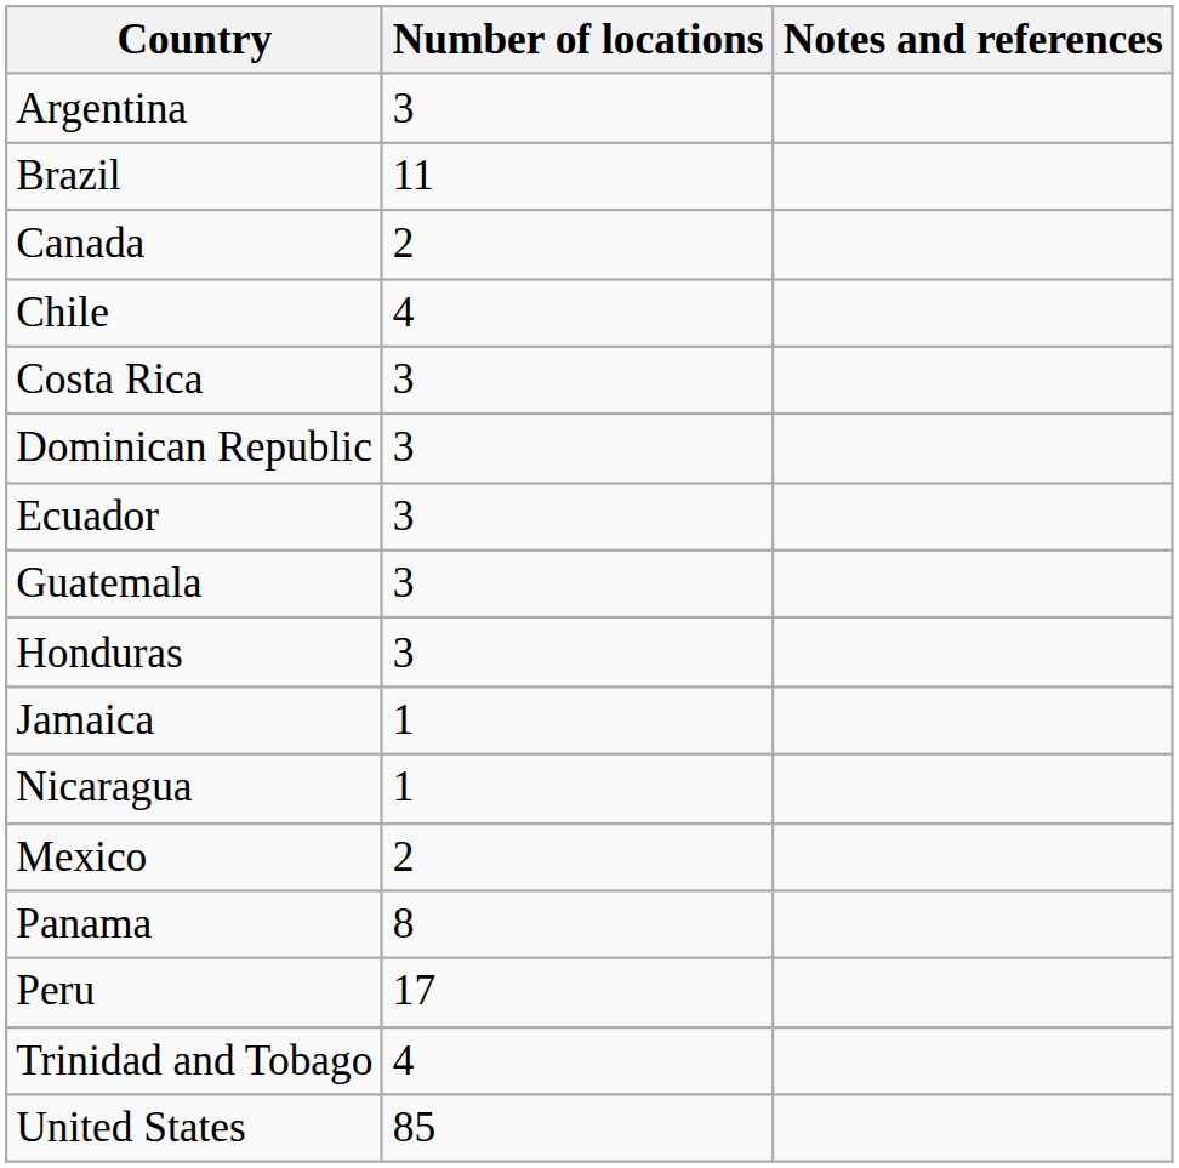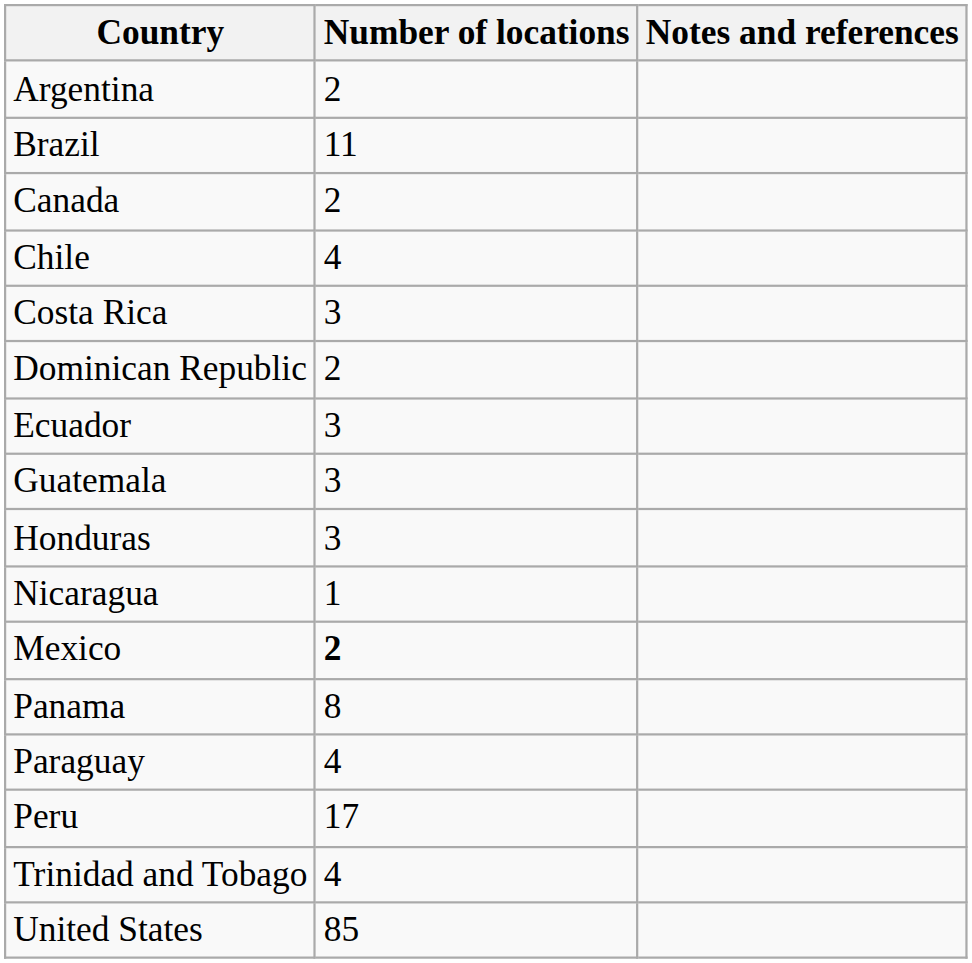Argentina | Number of locations: 3 -> 2
Dominican Republic | Number of locations: 3 -> 2
- row: Jamaica | 1
Mexico | Number of locations: normal -> bold
+ row: Paraguay | 4
